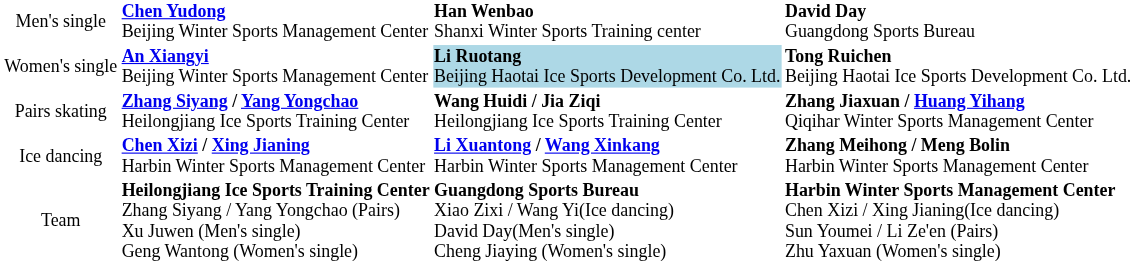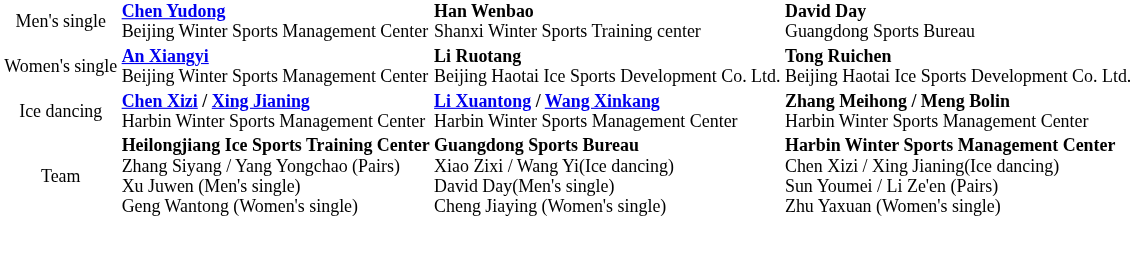Women's single | column 3: lightblue background -> no background
- row: Pairs skating | Zhang Siyang / Yang Yongchao Heilongjiang Ice Sports Training Center | Wang Huidi / Jia Ziqi Heilongjiang Ice Sports Training Center | Zhang Jiaxuan / Huang Yihang Qiqihar Winter Sports Management Center
